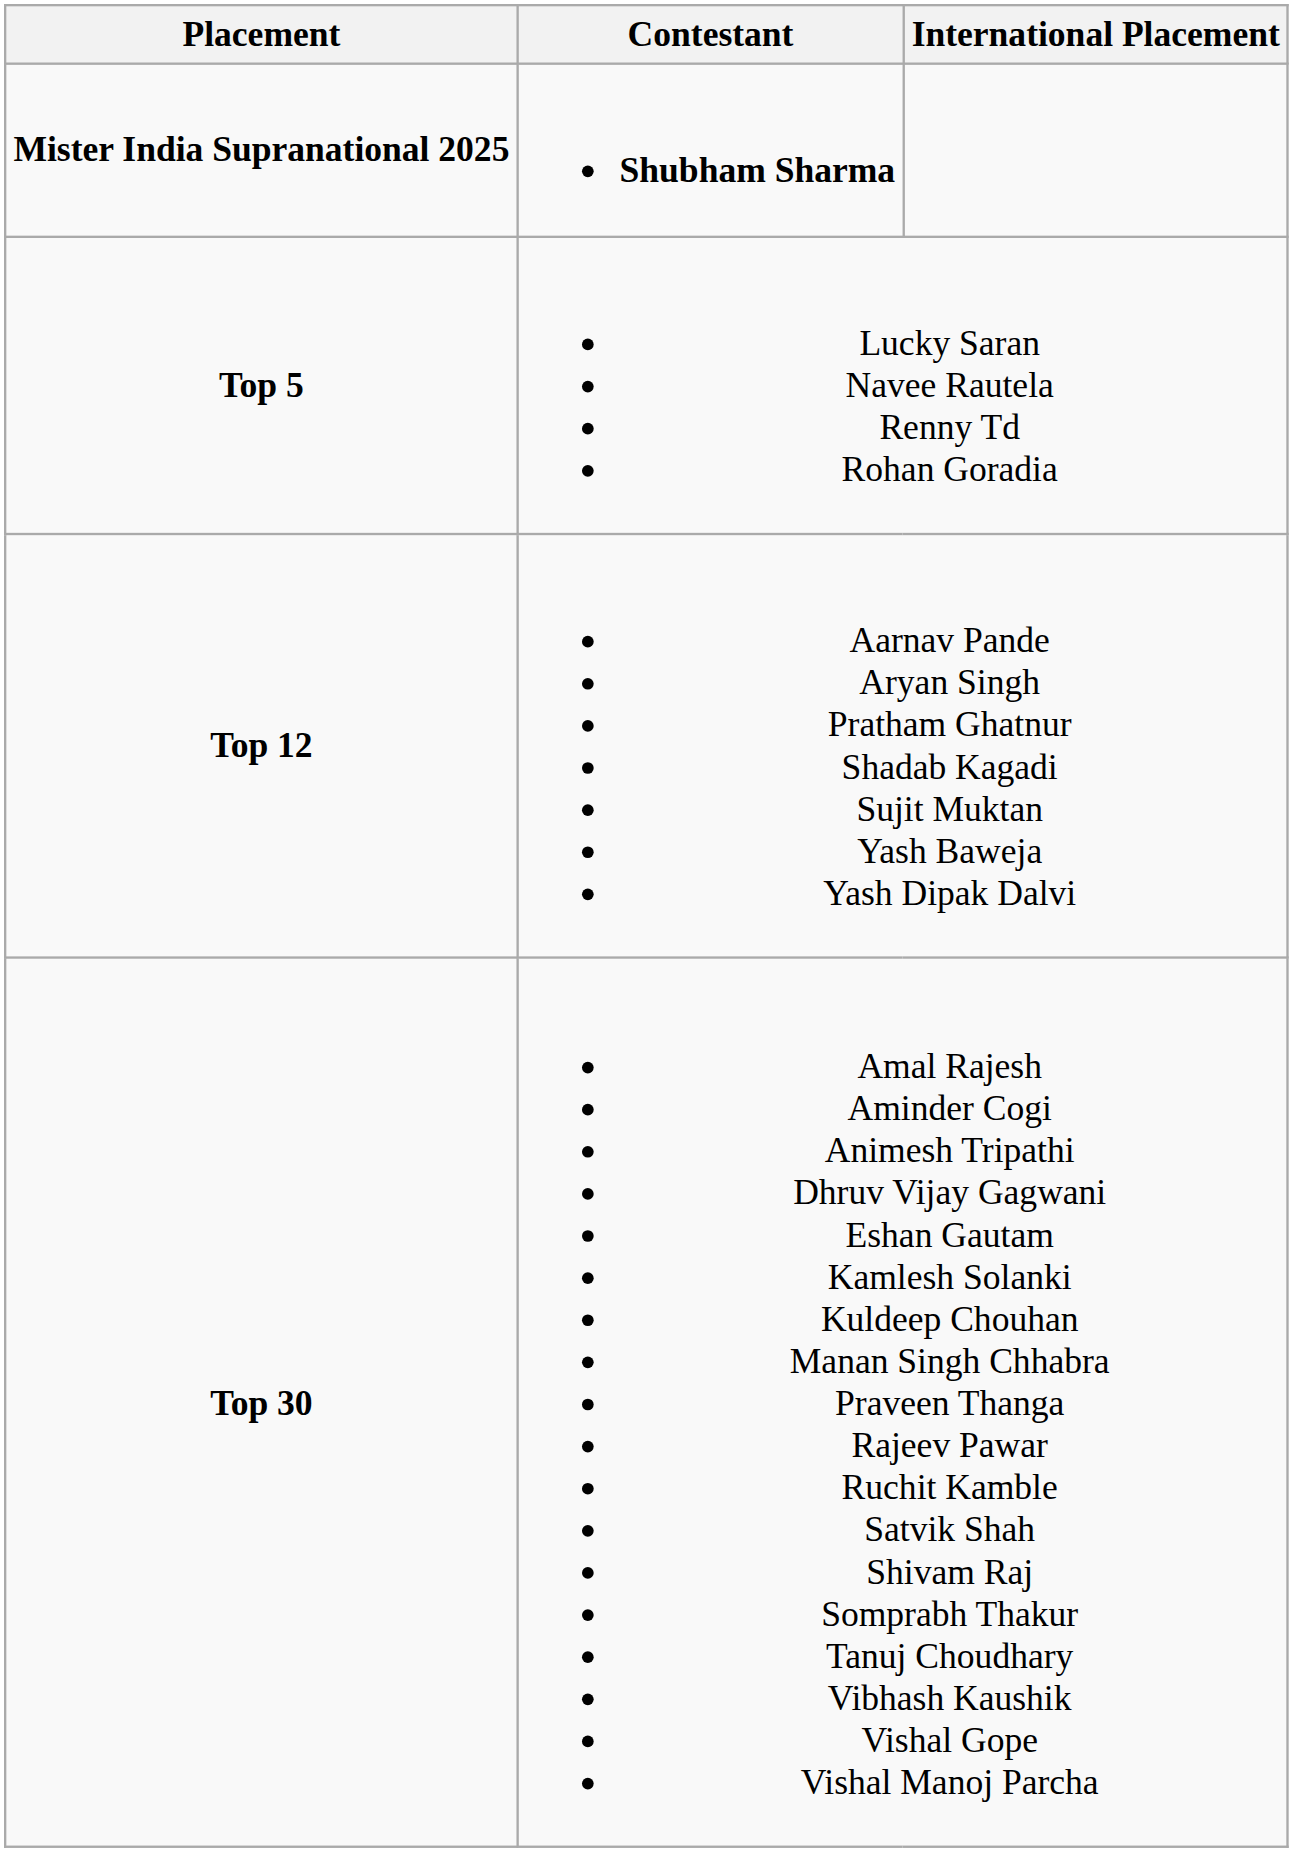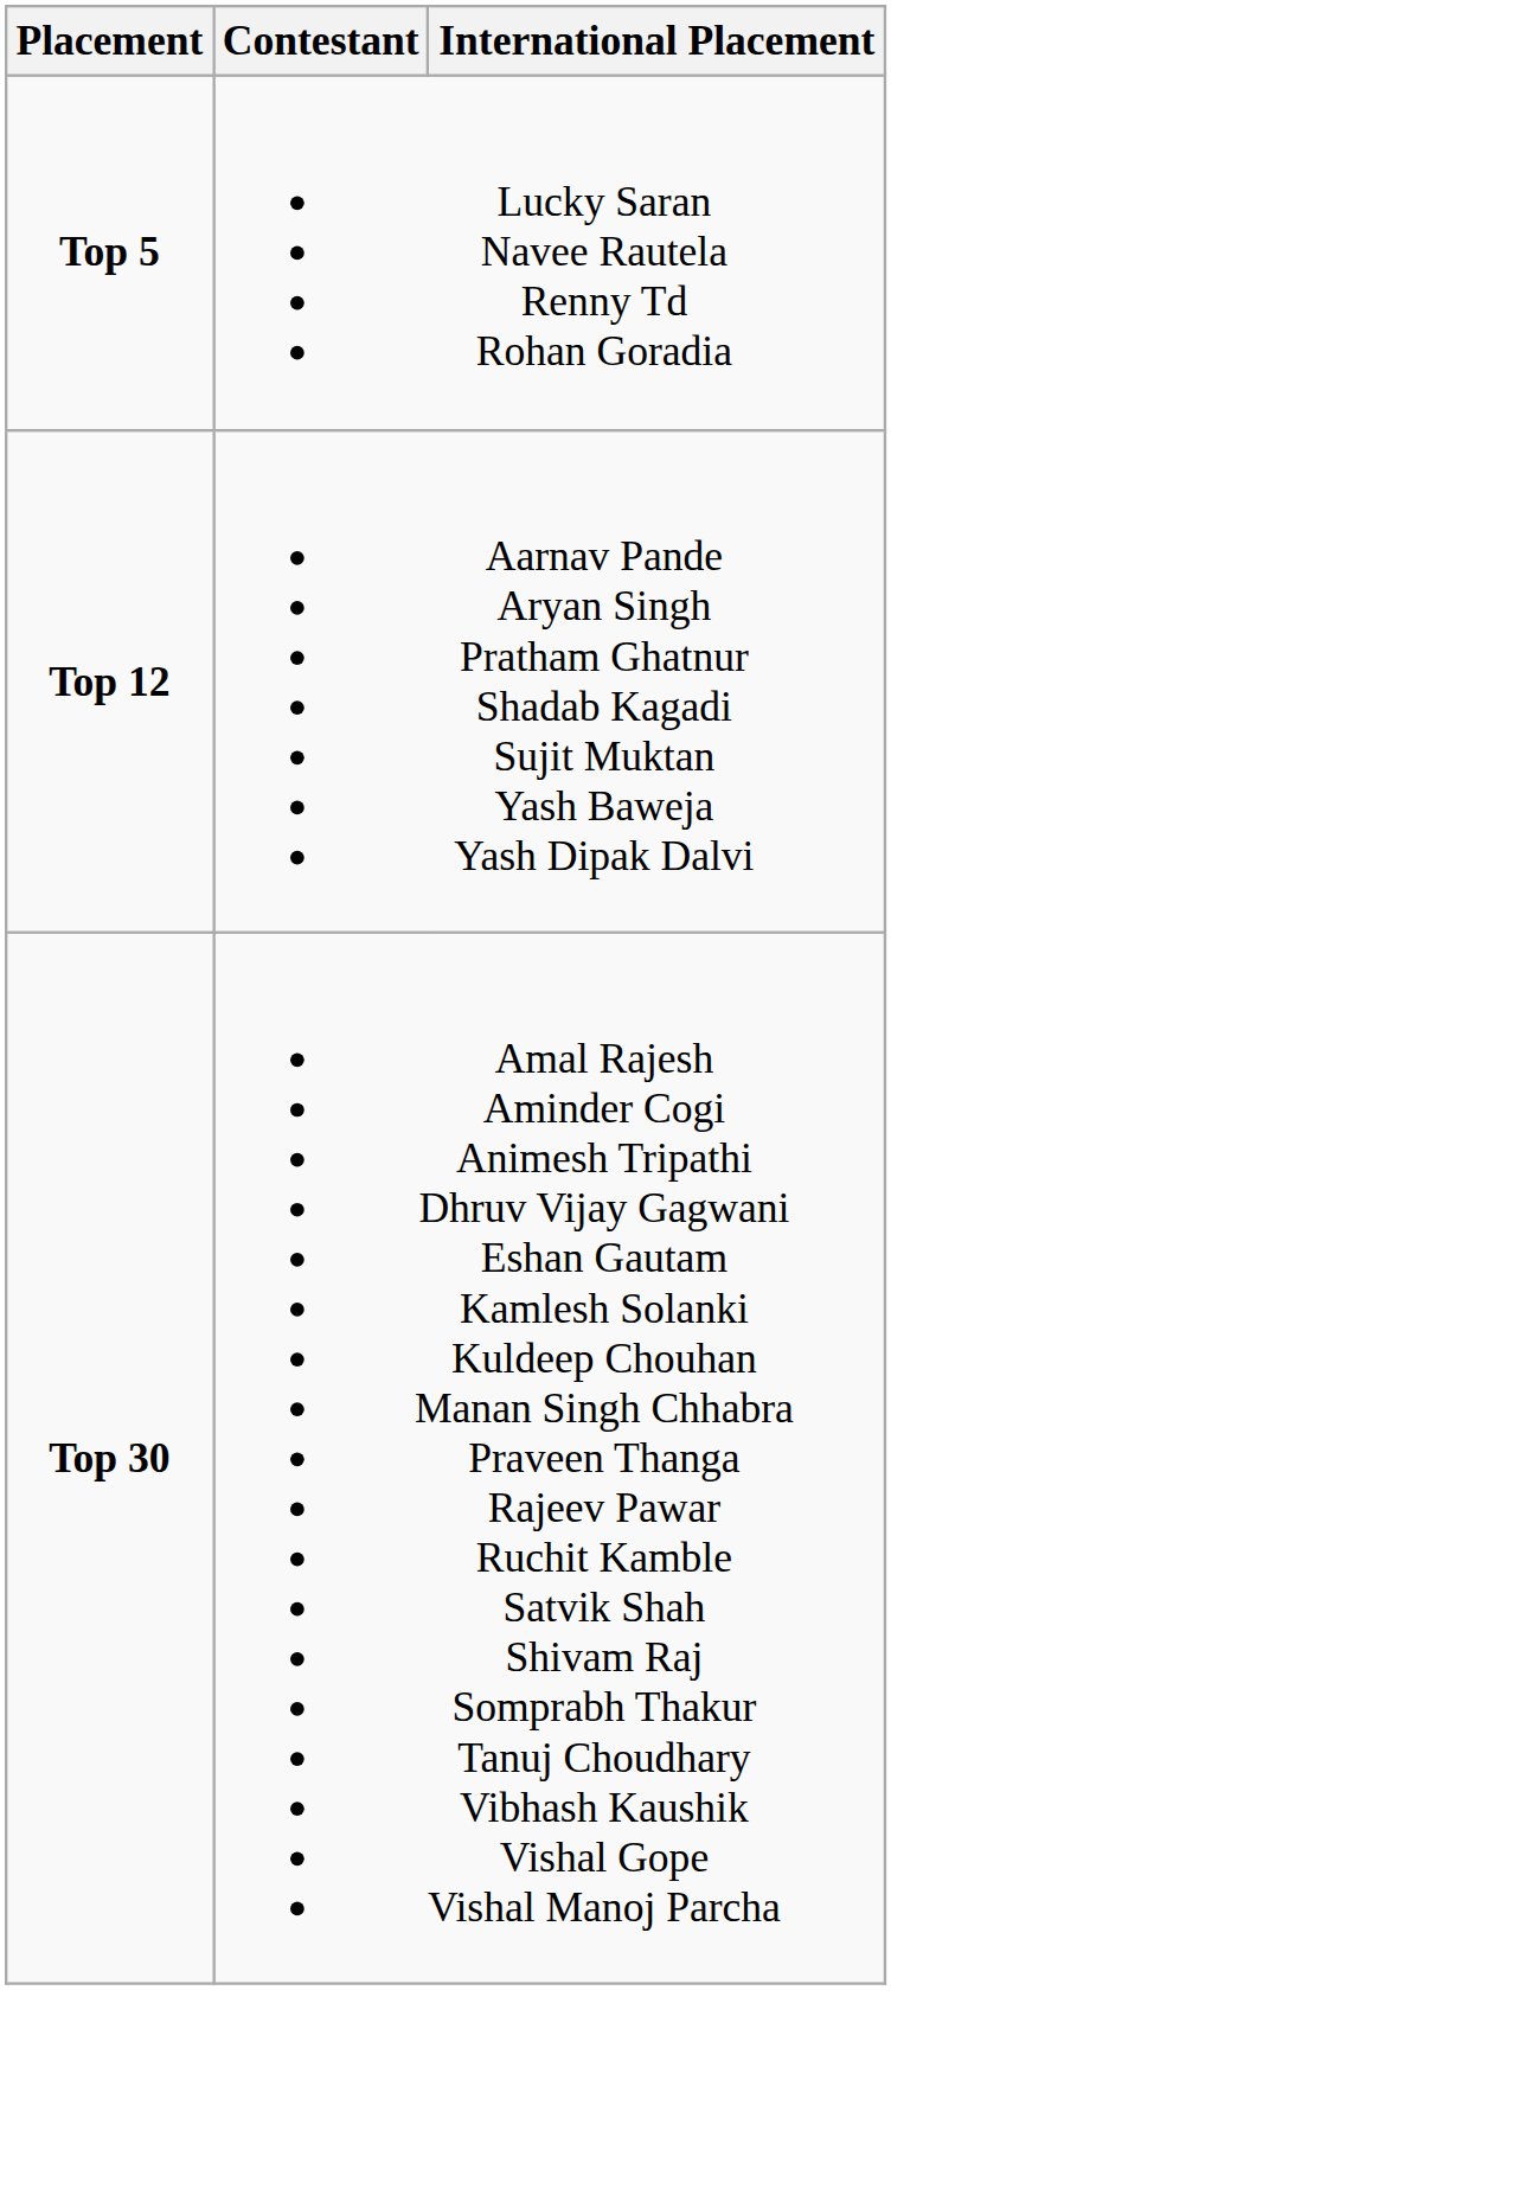- row: Mister India Supranational 2025 | Shubham Sharma
